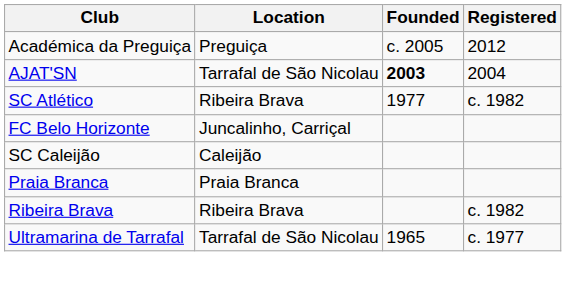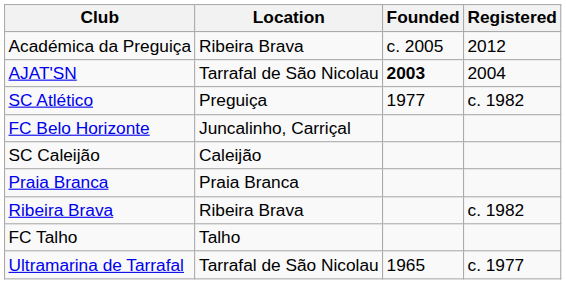Académica da Preguiça | Location: Preguiça -> Ribeira Brava
SC Atlético | Location: Ribeira Brava -> Preguiça
+ row: FC Talho | Talho
